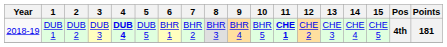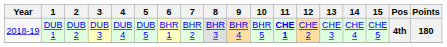DUB 1 | 4: bold -> normal
DUB 1 | Points: 181 -> 180
